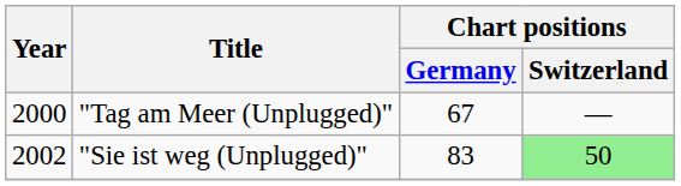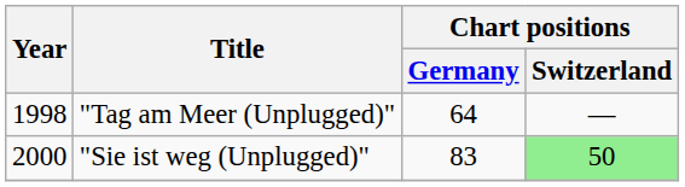"Tag am Meer (Unplugged)" | Year: 2000 -> 1998
"Tag am Meer (Unplugged)" | Chart positions / Germany: 67 -> 64
"Sie ist weg (Unplugged)" | Year: 2002 -> 2000
